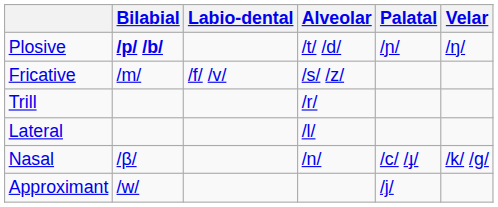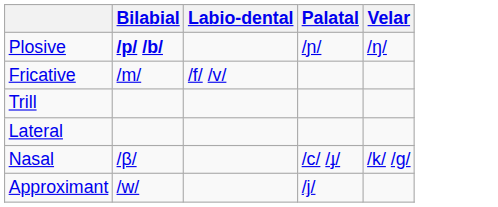- column: Alveolar | /t/ /d/ | /s/ /z/ | /r/ | /l/ | /n/
